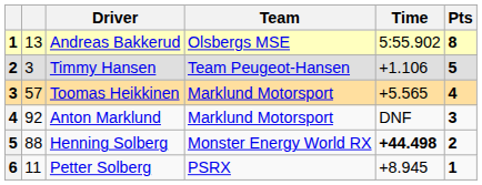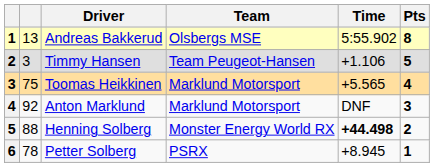Toomas Heikkinen | column 2: 57 -> 75
Petter Solberg | column 2: 11 -> 78
